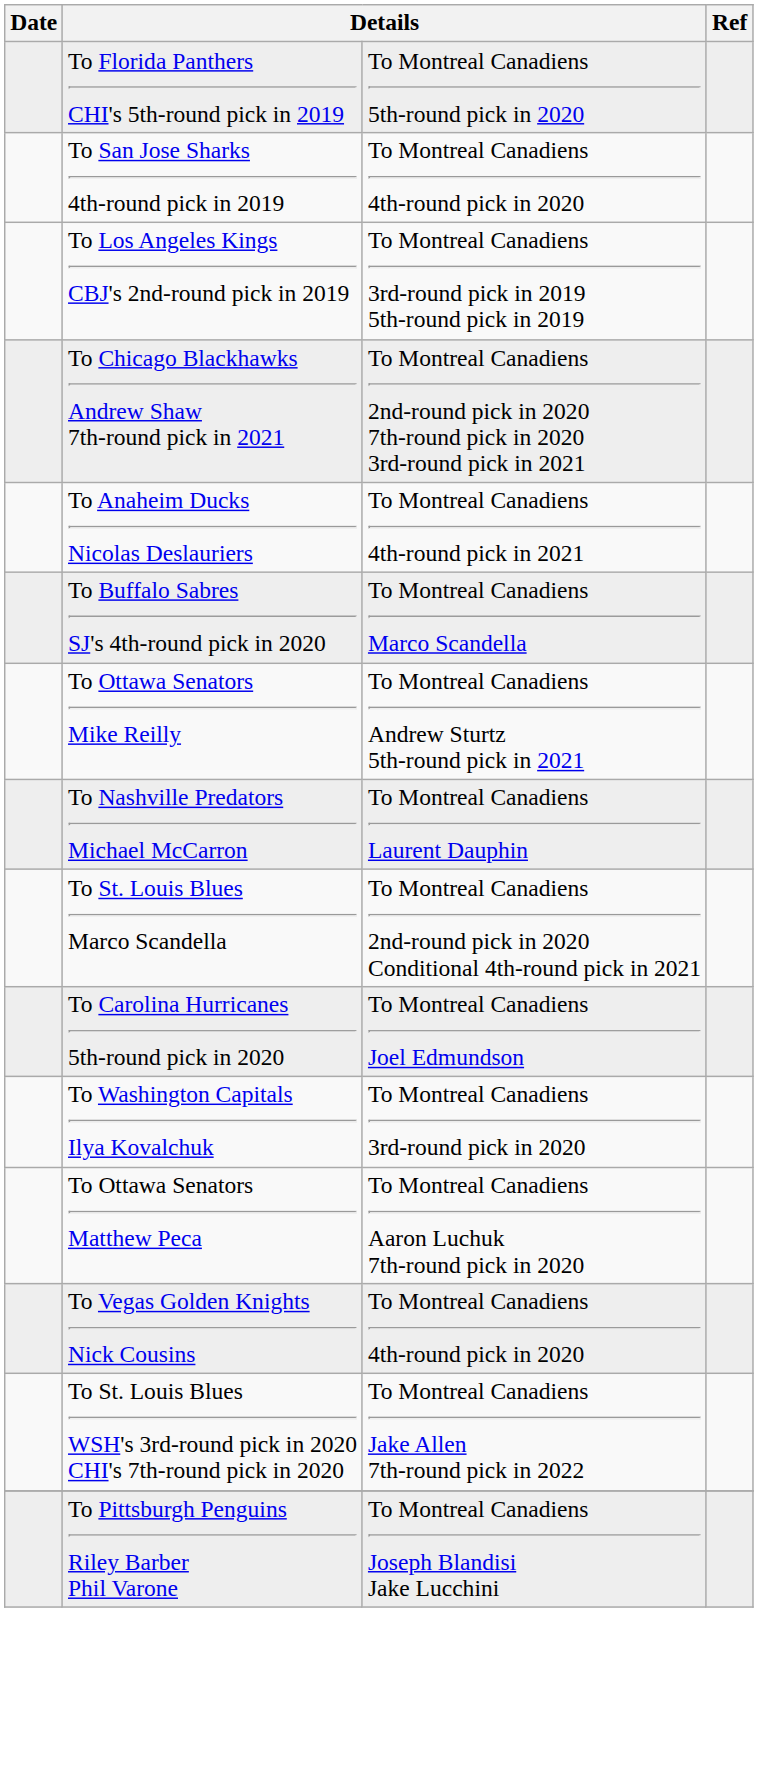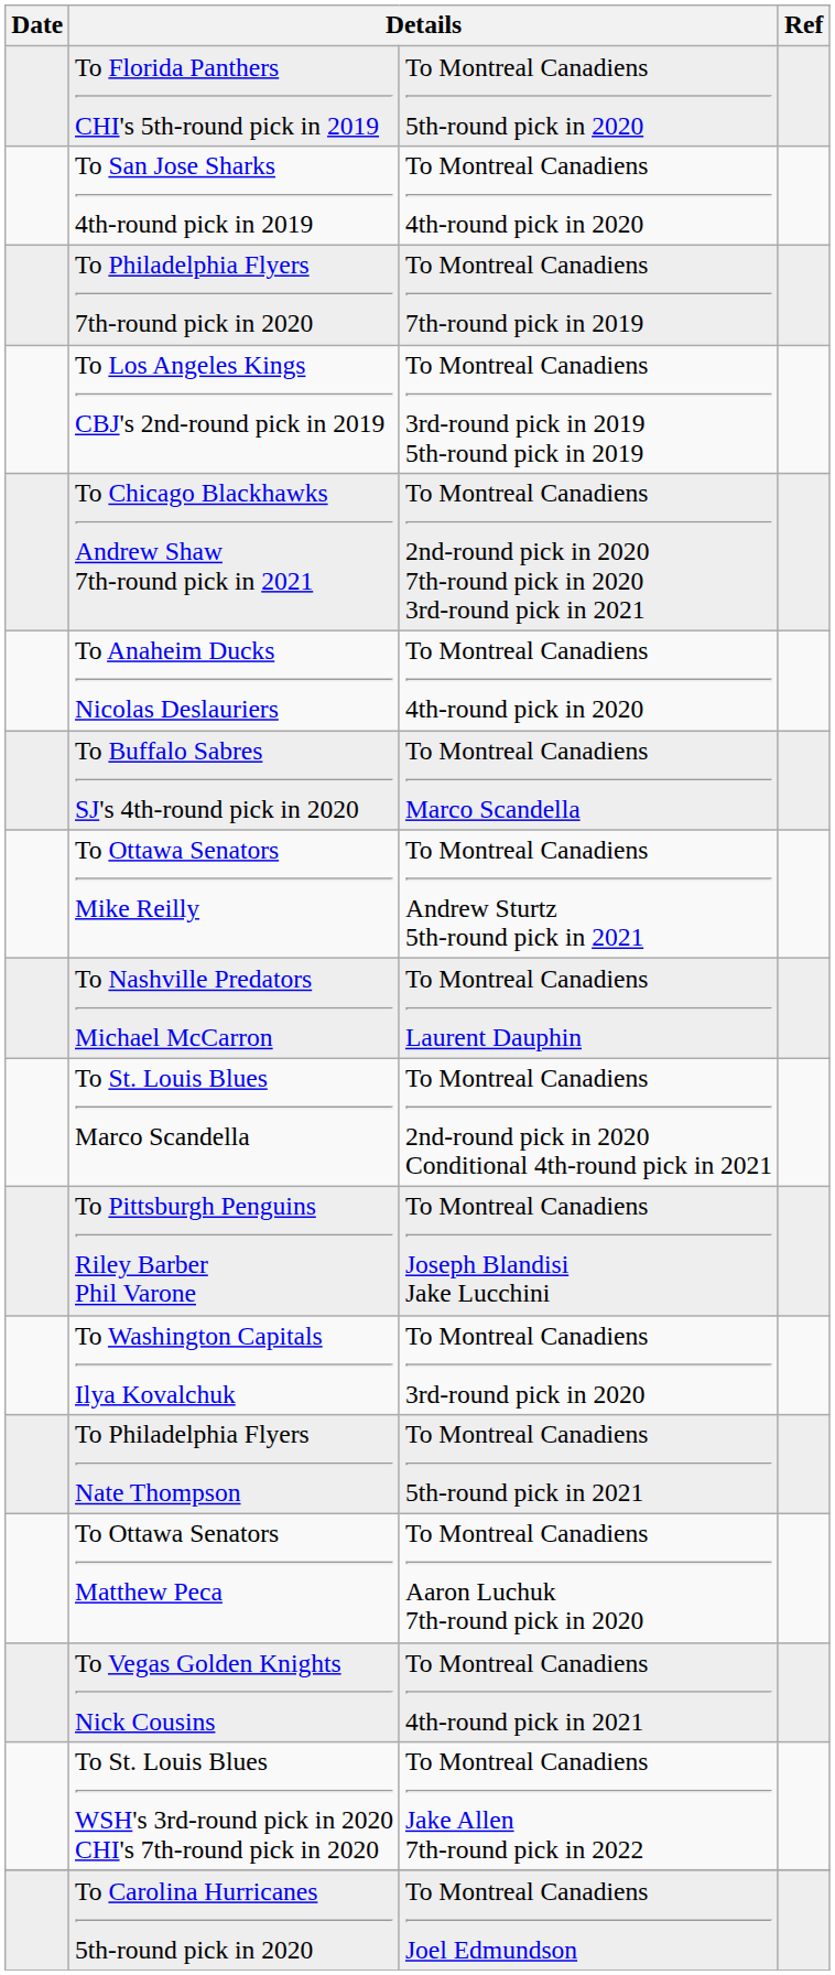+ row: To Philadelphia Flyers 7th-round pick in 2020 | To Montreal Canadiens 7th-round pick in 2019
To Anaheim Ducks Nicolas Deslauriers | column 3: To Montreal Canadiens 4th-round pick in 2021 -> To Montreal Canadiens 4th-round pick in 2020
rows swapped: To Pittsburgh Penguins Riley Barber Phil Varone <-> To Carolina Hurricanes 5th-round pick in 2020
+ row: To Philadelphia Flyers Nate Thompson | To Montreal Canadiens 5th-round pick in 2021
To Vegas Golden Knights Nick Cousins | column 3: To Montreal Canadiens 4th-round pick in 2020 -> To Montreal Canadiens 4th-round pick in 2021
